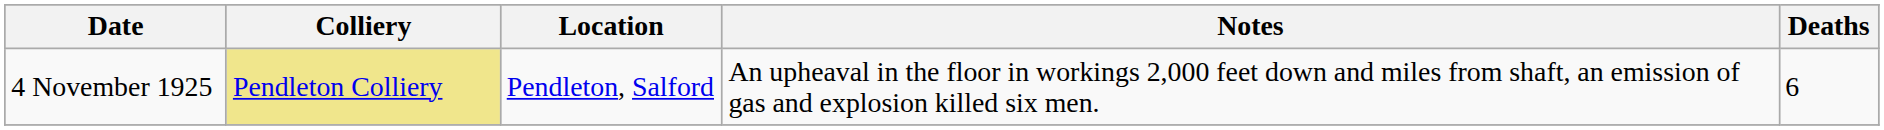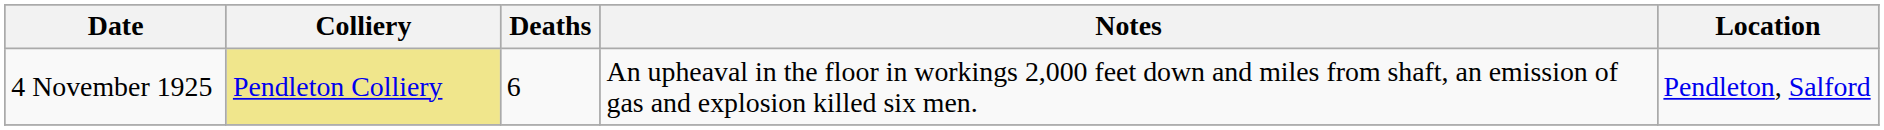columns swapped: Location <-> Deaths
